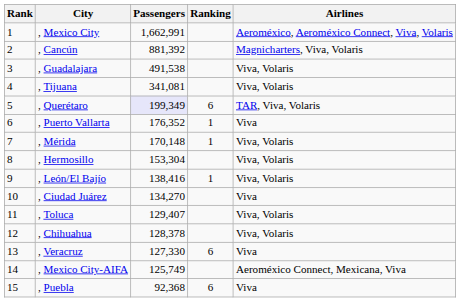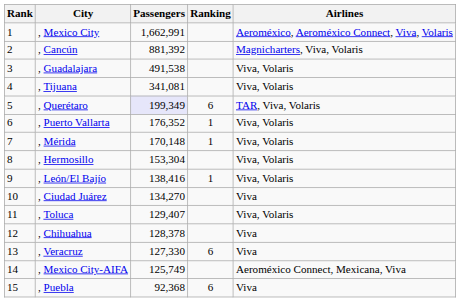, Puerto Vallarta | Airlines: Viva -> Viva, Volaris
, Chihuahua | Airlines: Viva, Volaris -> Viva
